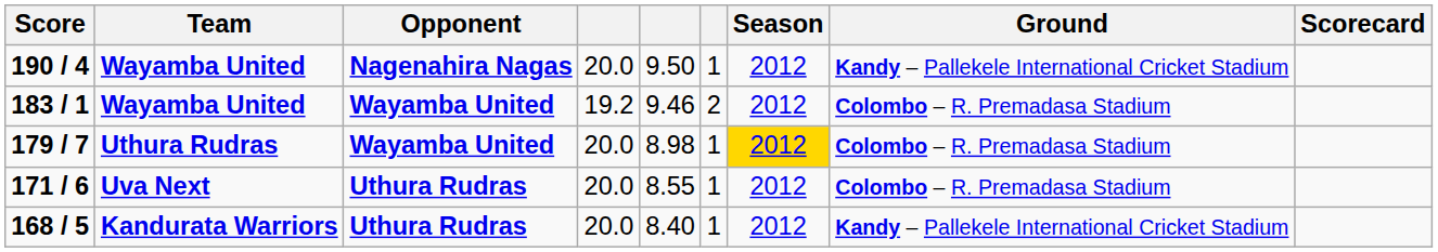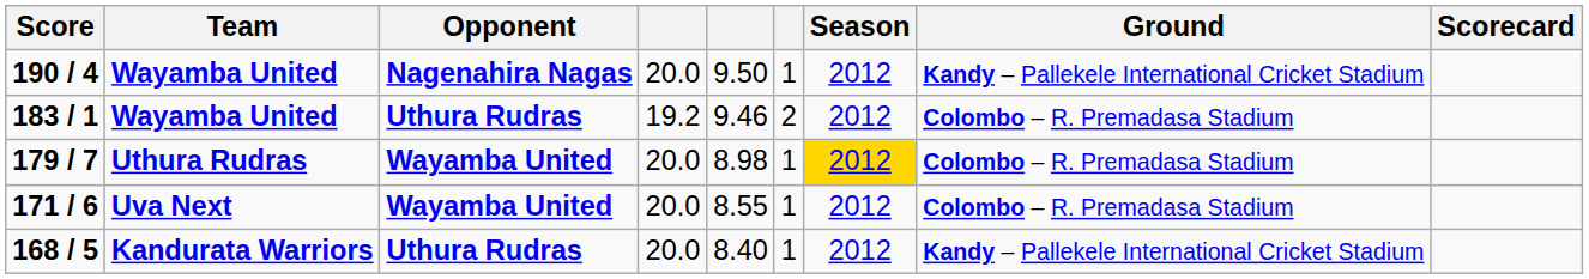183 / 1 | Opponent: Wayamba United -> Uthura Rudras
171 / 6 | Opponent: Uthura Rudras -> Wayamba United
